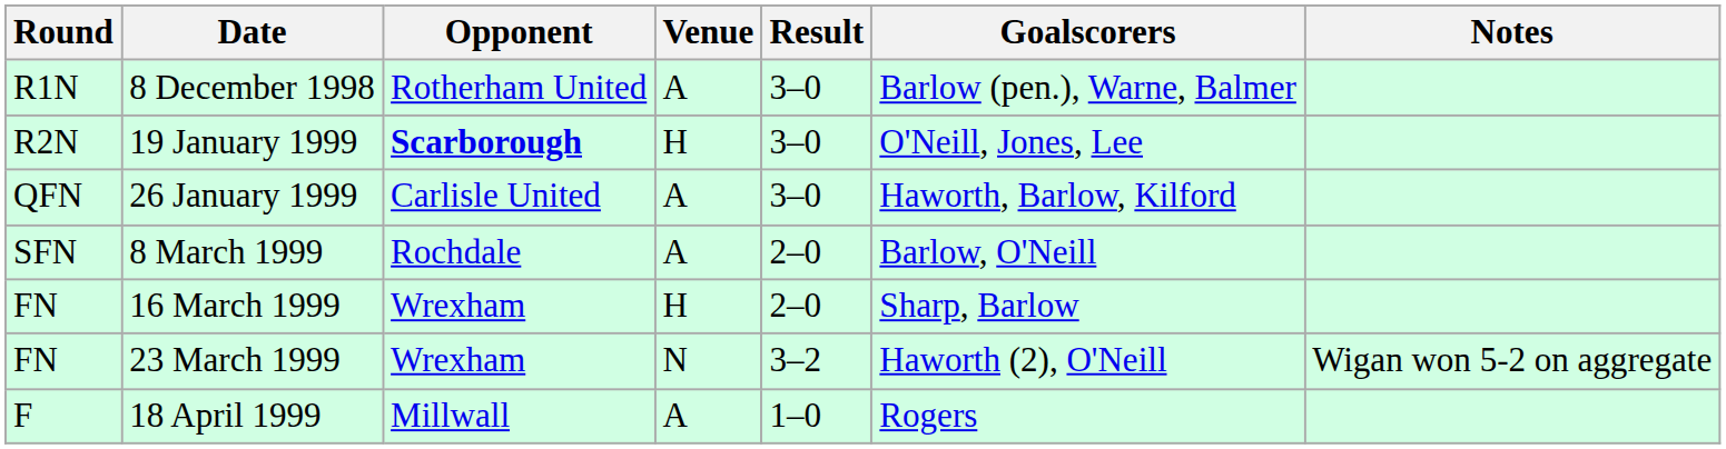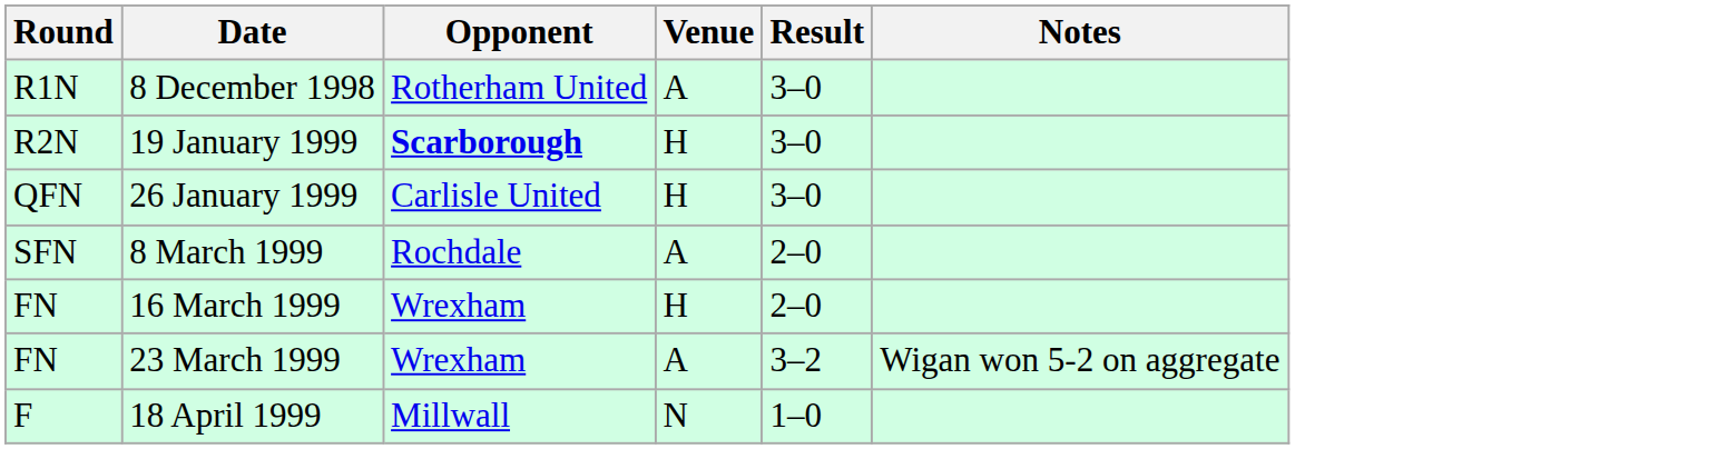- column: Goalscorers | Barlow (pen.), Warne, Balmer | O'Neill, Jones, Lee | Haworth, Barlow, Kilford | Barlow, O'Neill | Sharp, Barlow | Haworth (2), O'Neill | Rogers
26 January 1999 | Venue: A -> H
23 March 1999 | Venue: N -> A
18 April 1999 | Venue: A -> N
